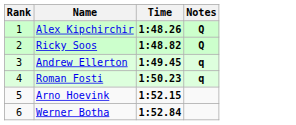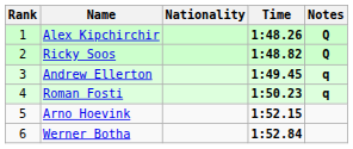+ column: Nationality
